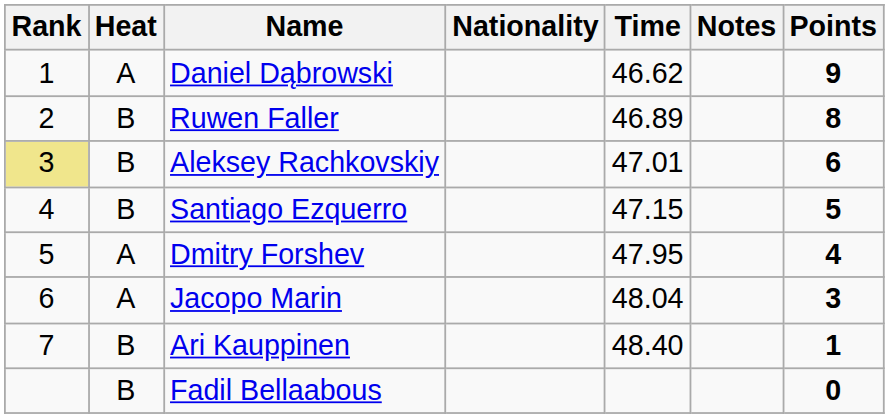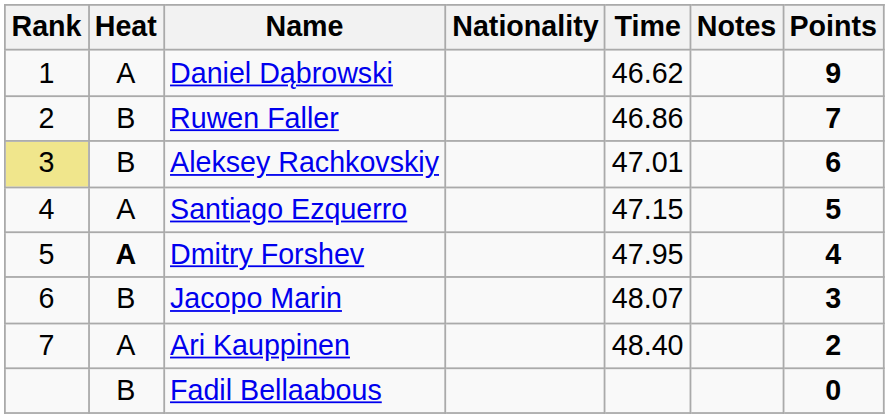Ruwen Faller | Time: 46.89 -> 46.86
Ruwen Faller | Points: 8 -> 7
Santiago Ezquerro | Heat: B -> A
Dmitry Forshev | Heat: normal -> bold
Jacopo Marin | Heat: A -> B
Jacopo Marin | Time: 48.04 -> 48.07
Ari Kauppinen | Heat: B -> A
Ari Kauppinen | Points: 1 -> 2
